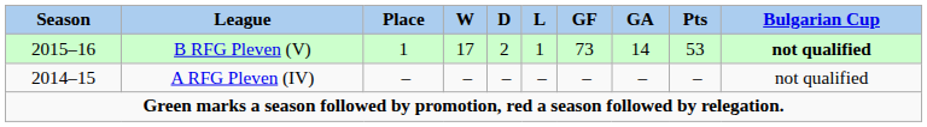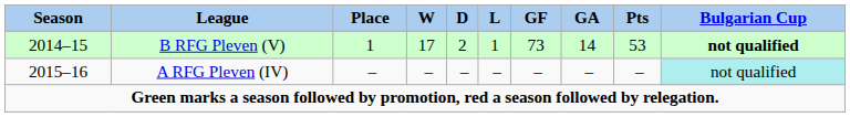B RFG Pleven (V) | Season: 2015–16 -> 2014–15
A RFG Pleven (IV) | Season: 2014–15 -> 2015–16
A RFG Pleven (IV) | Bulgarian Cup: no background -> paleturquoise background
